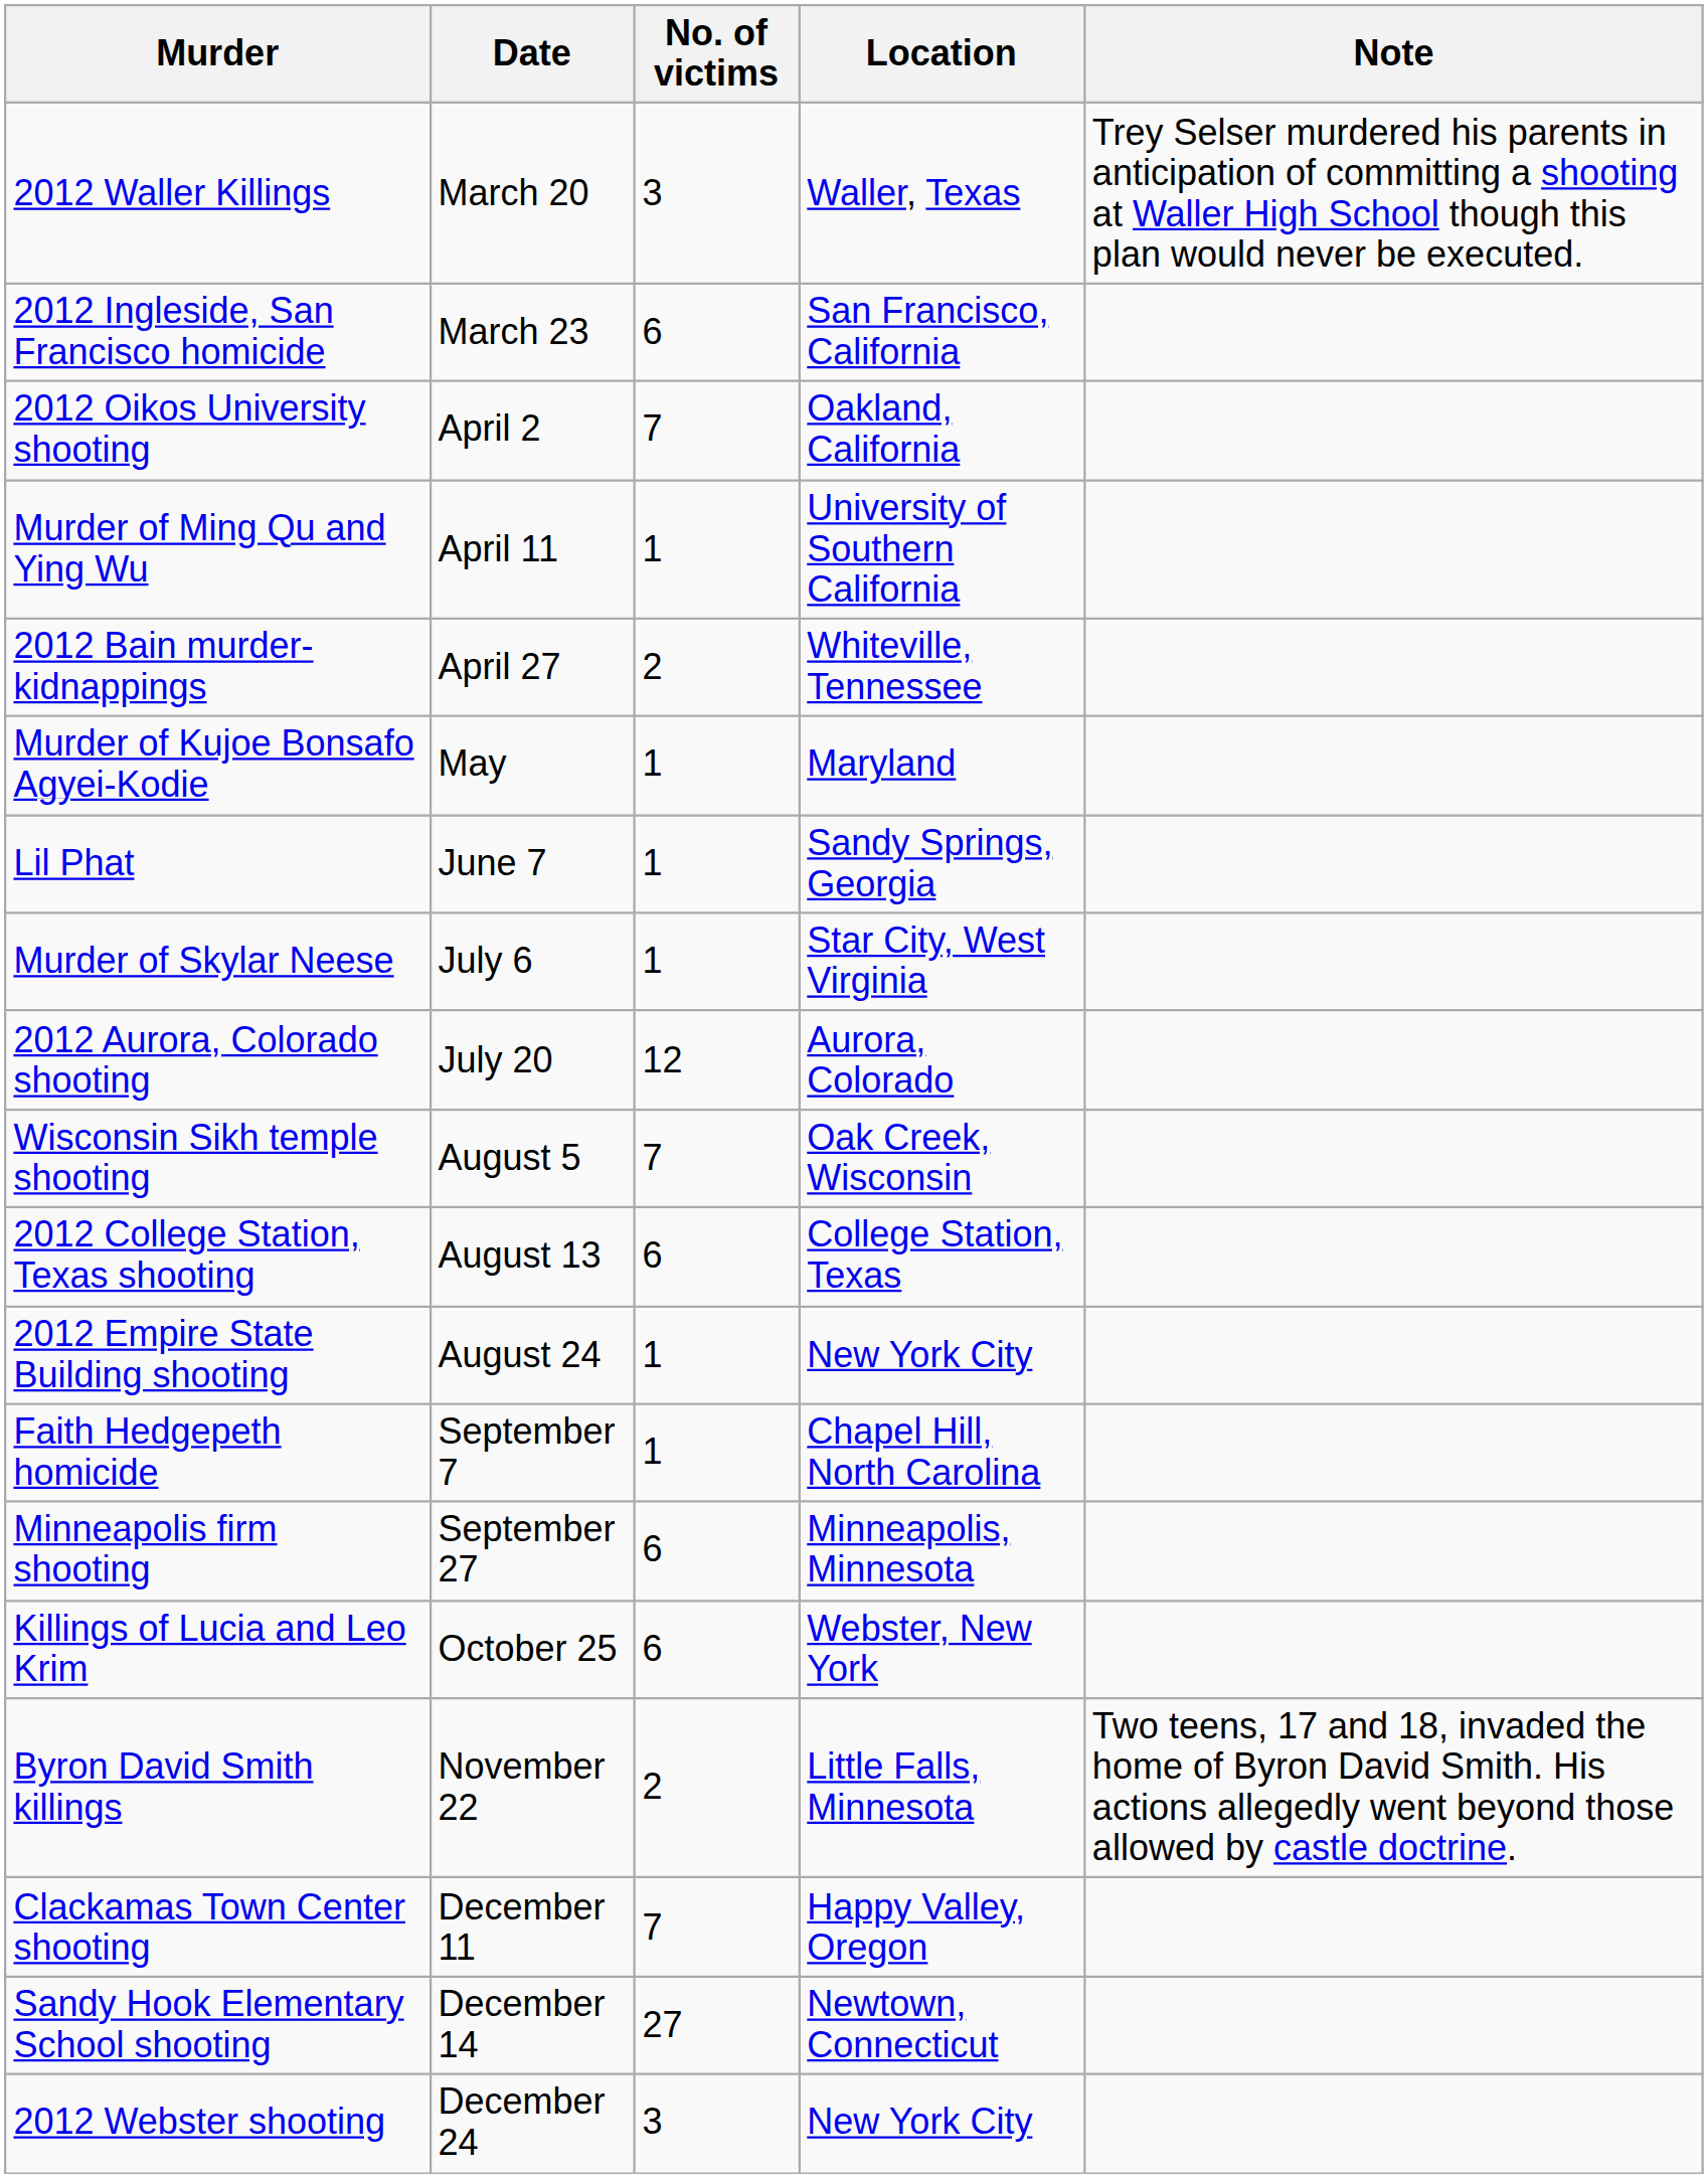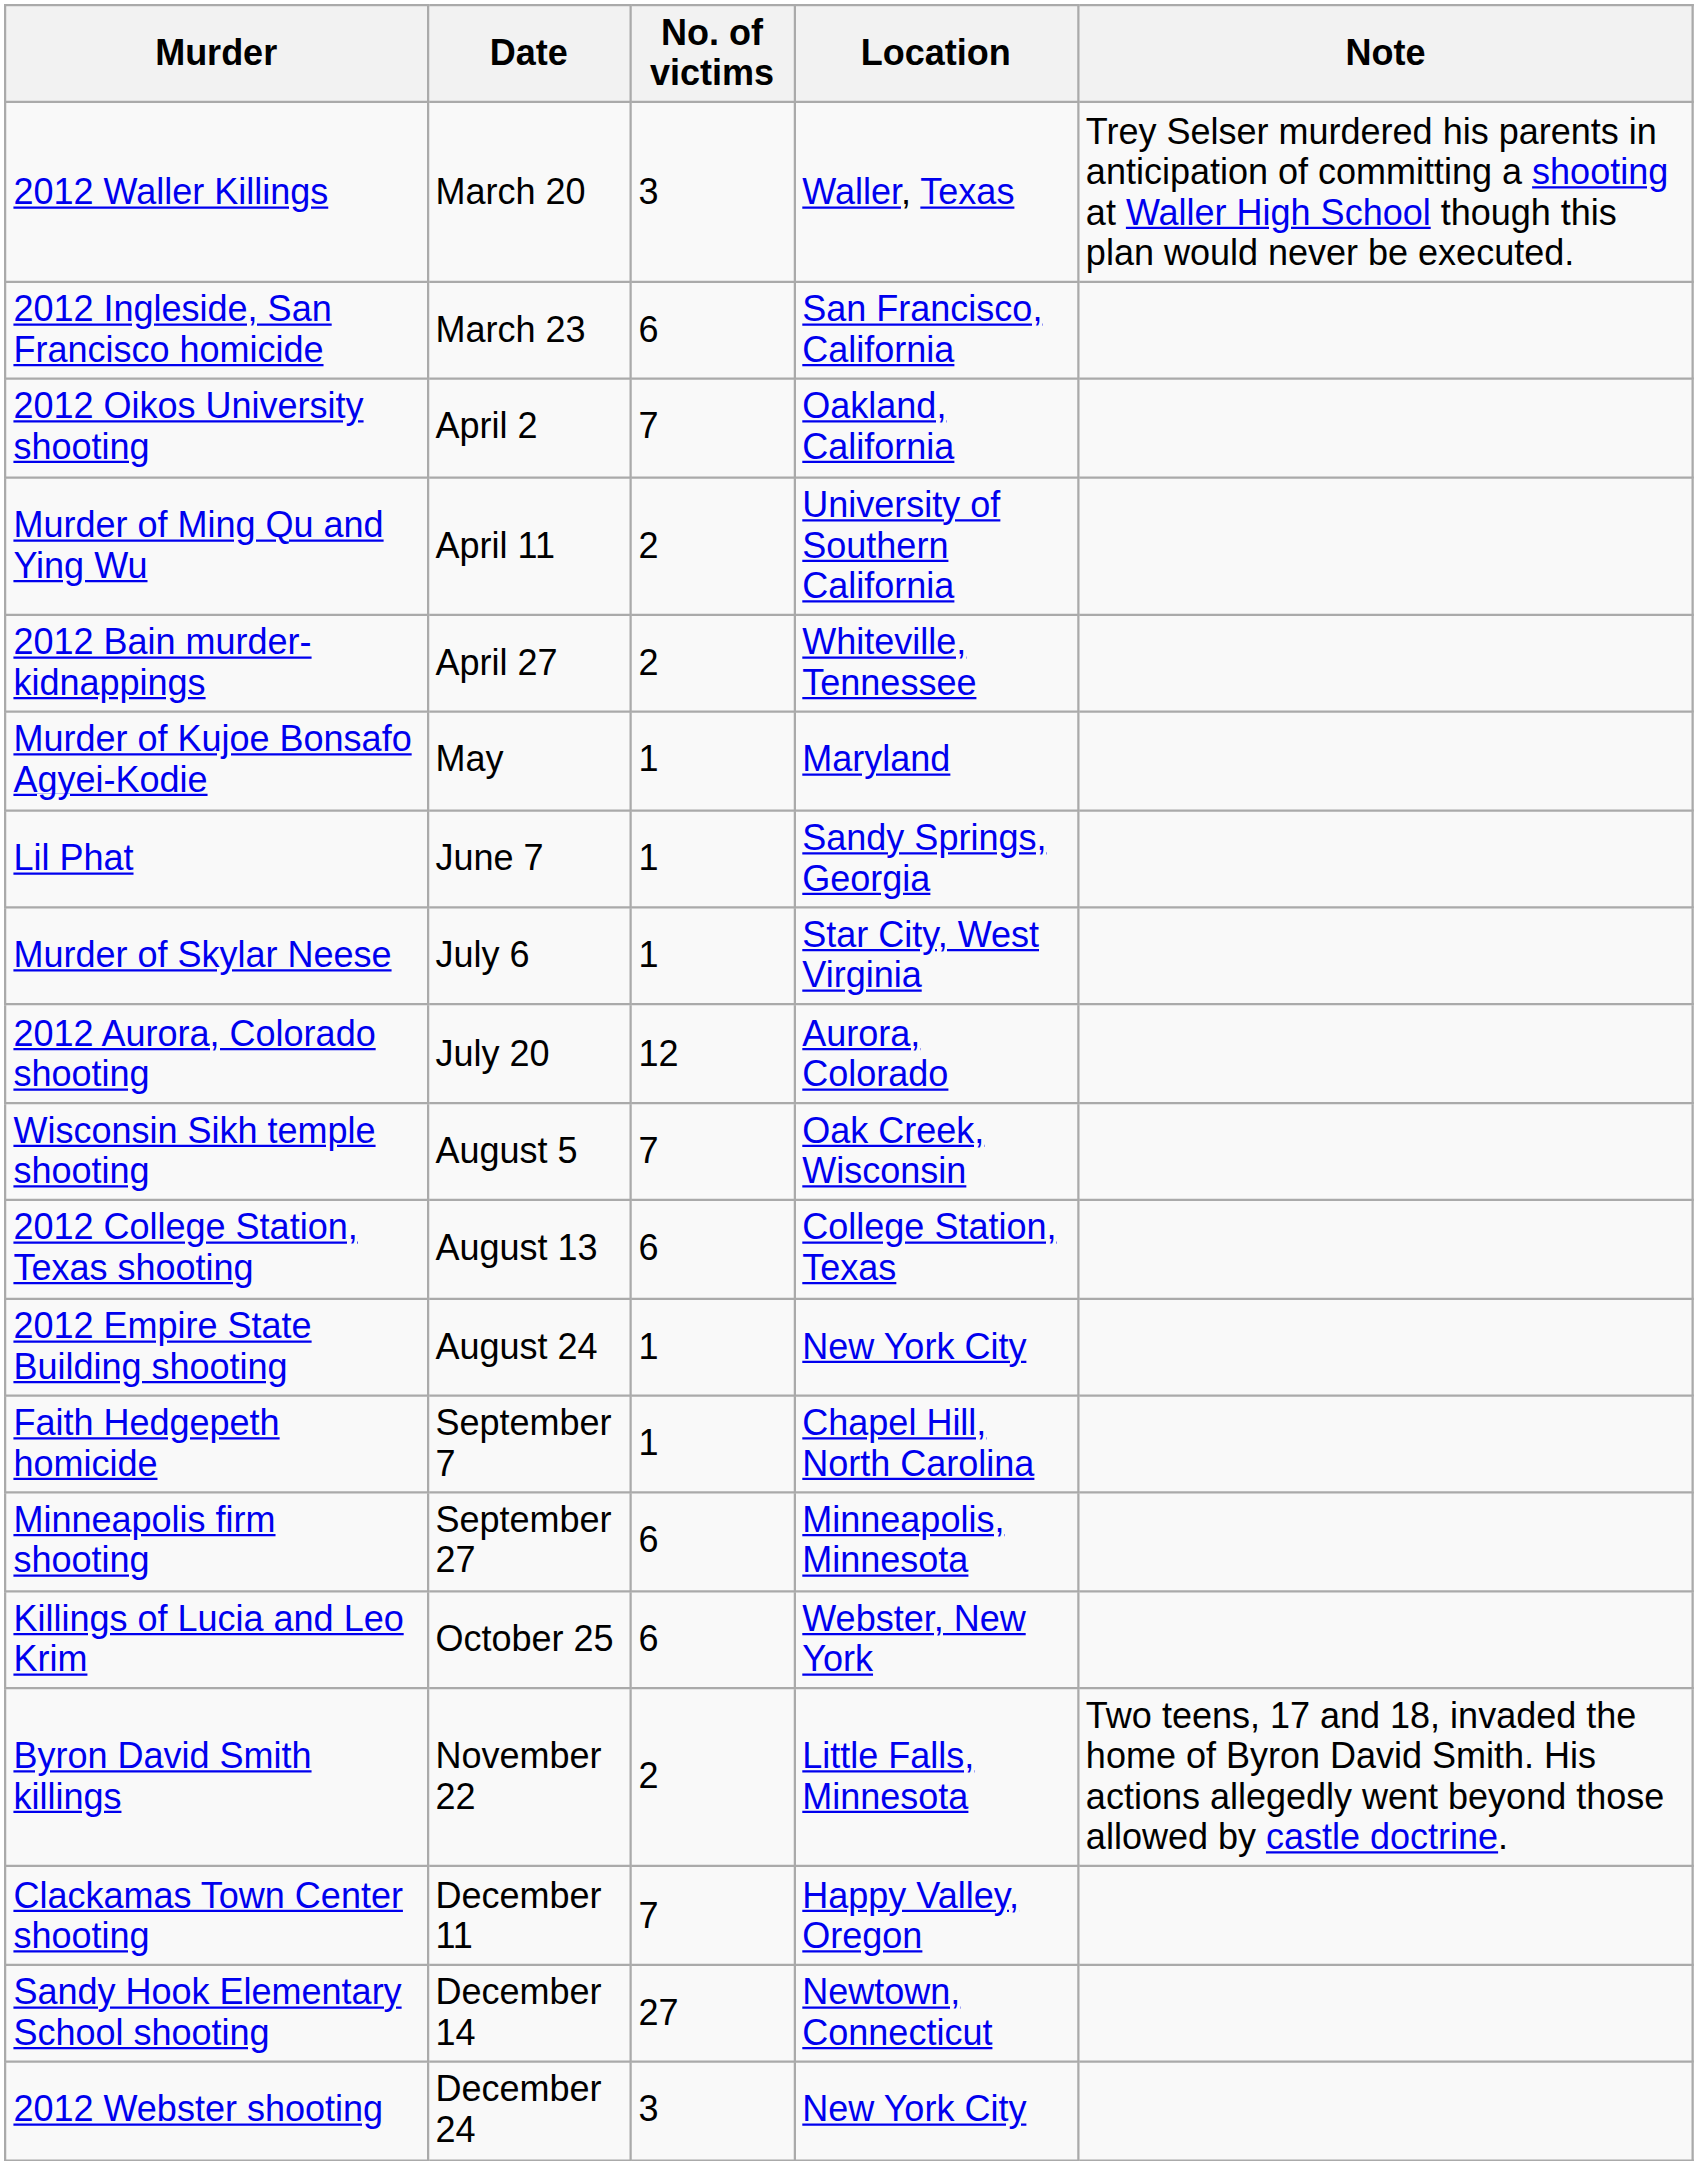Murder of Ming Qu and Ying Wu | No. of victims: 1 -> 2
